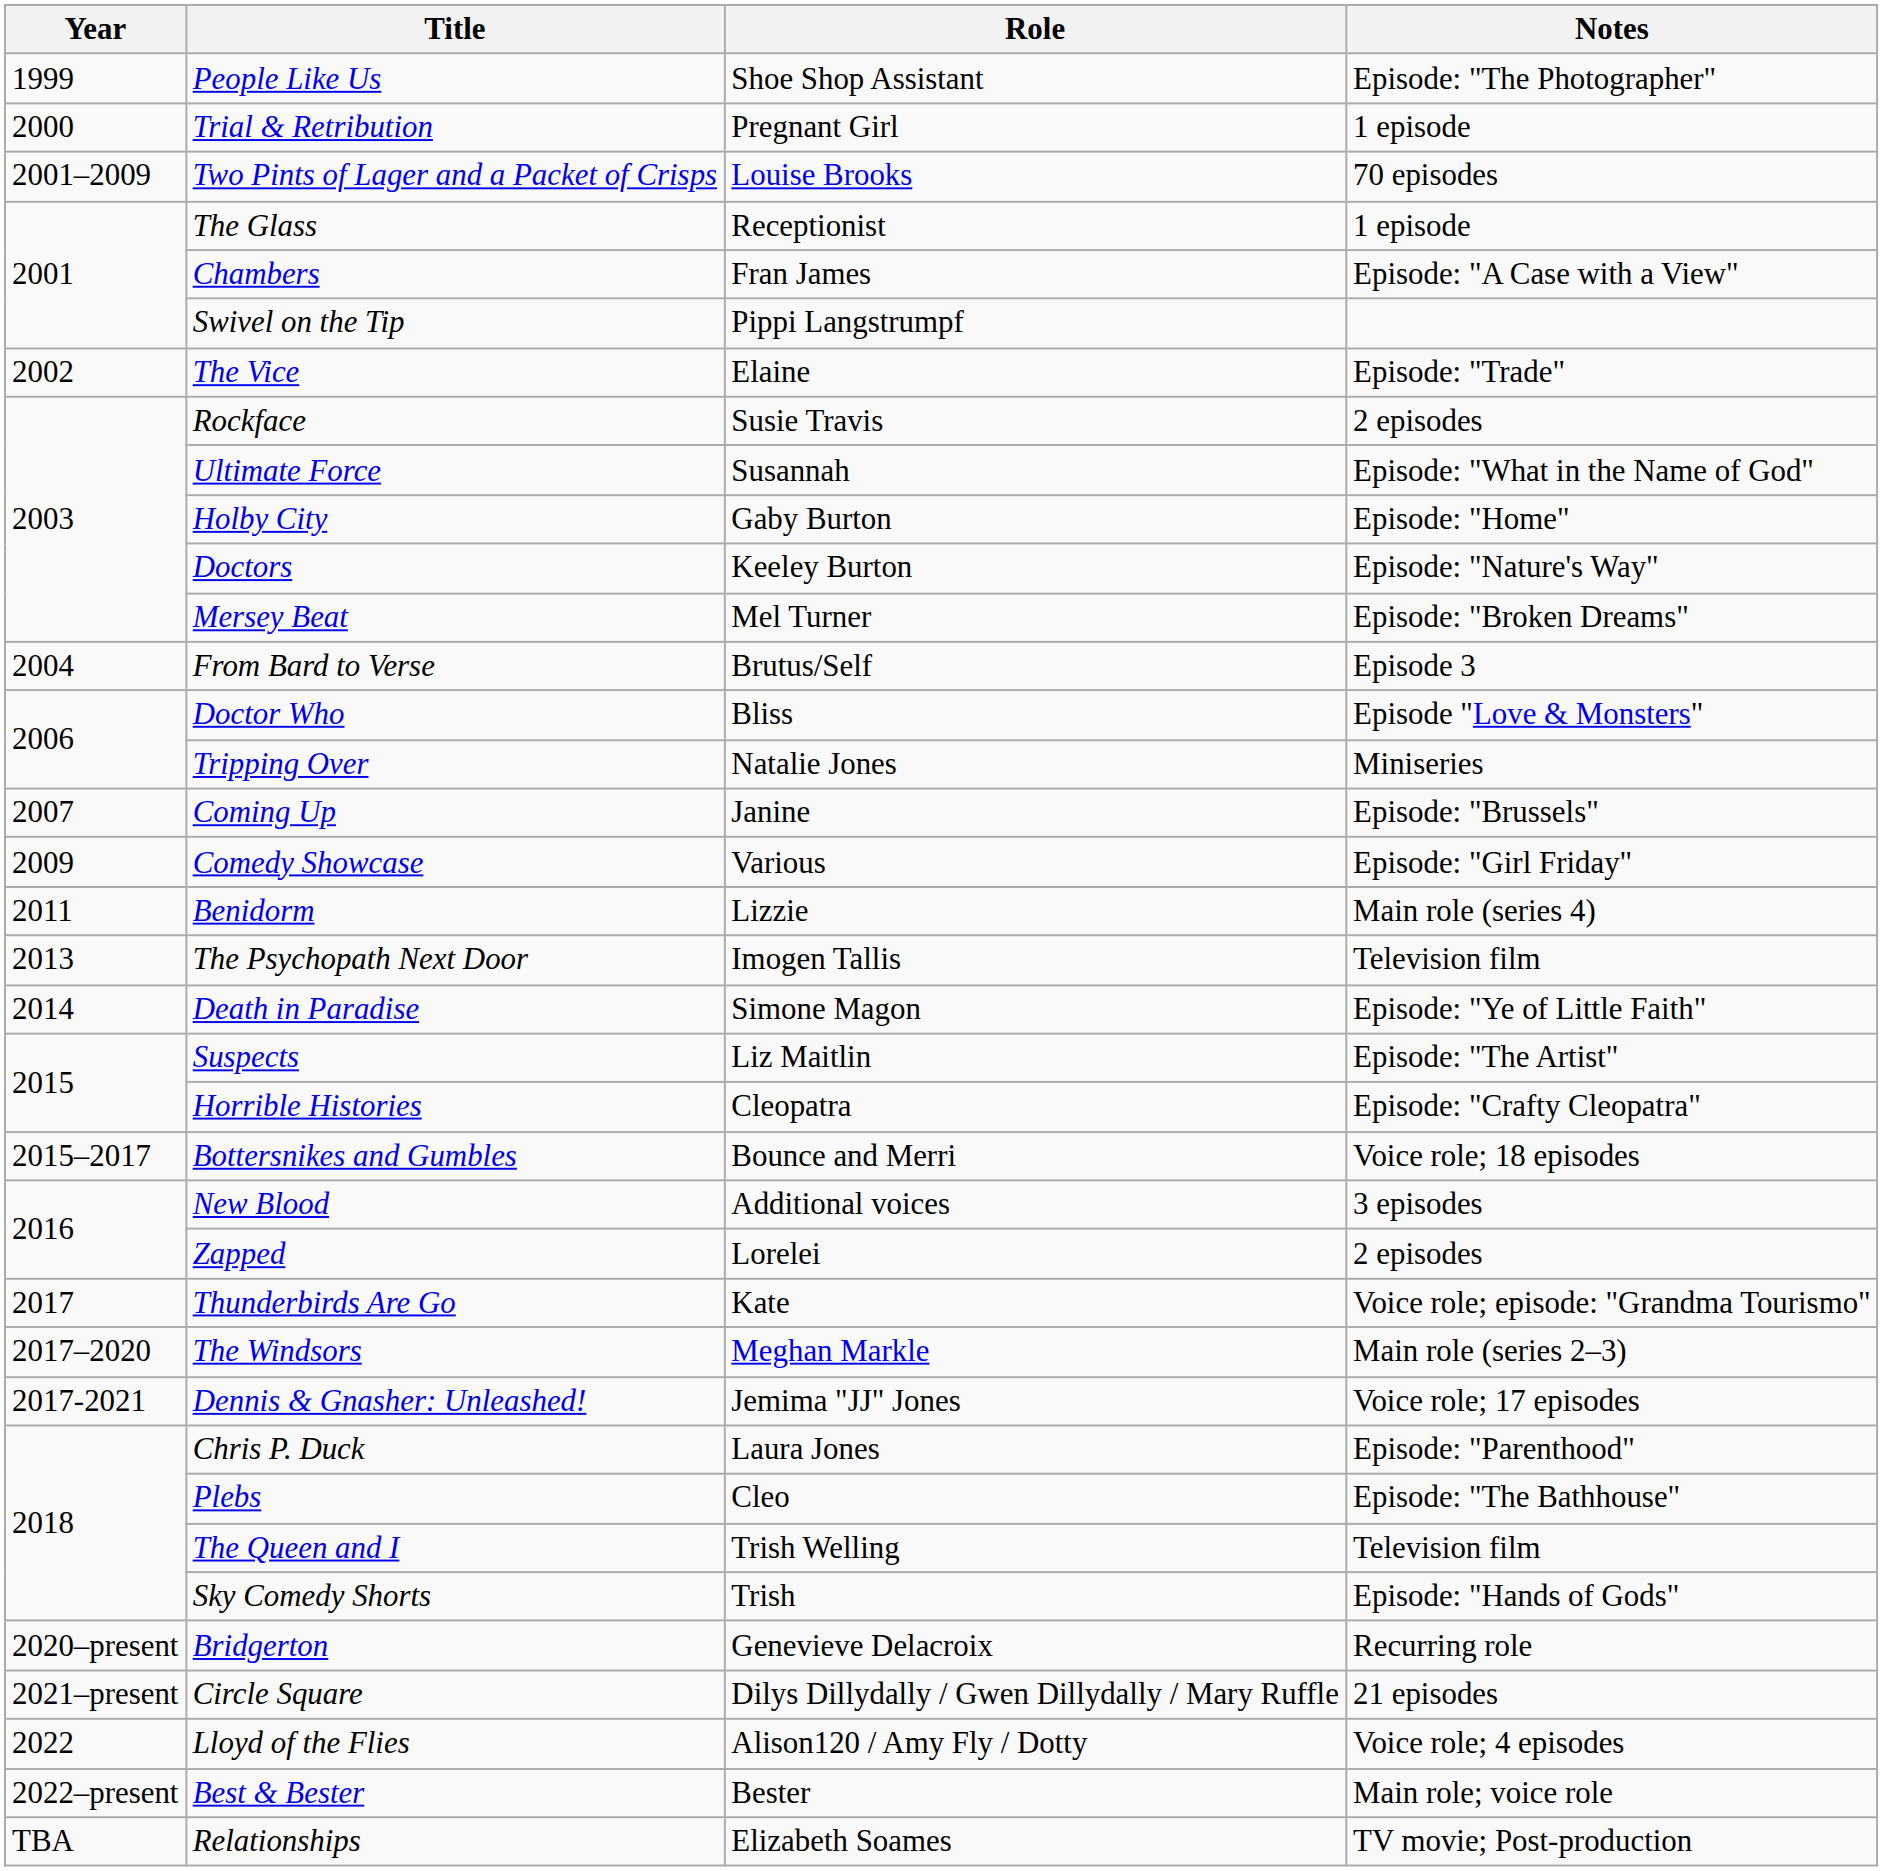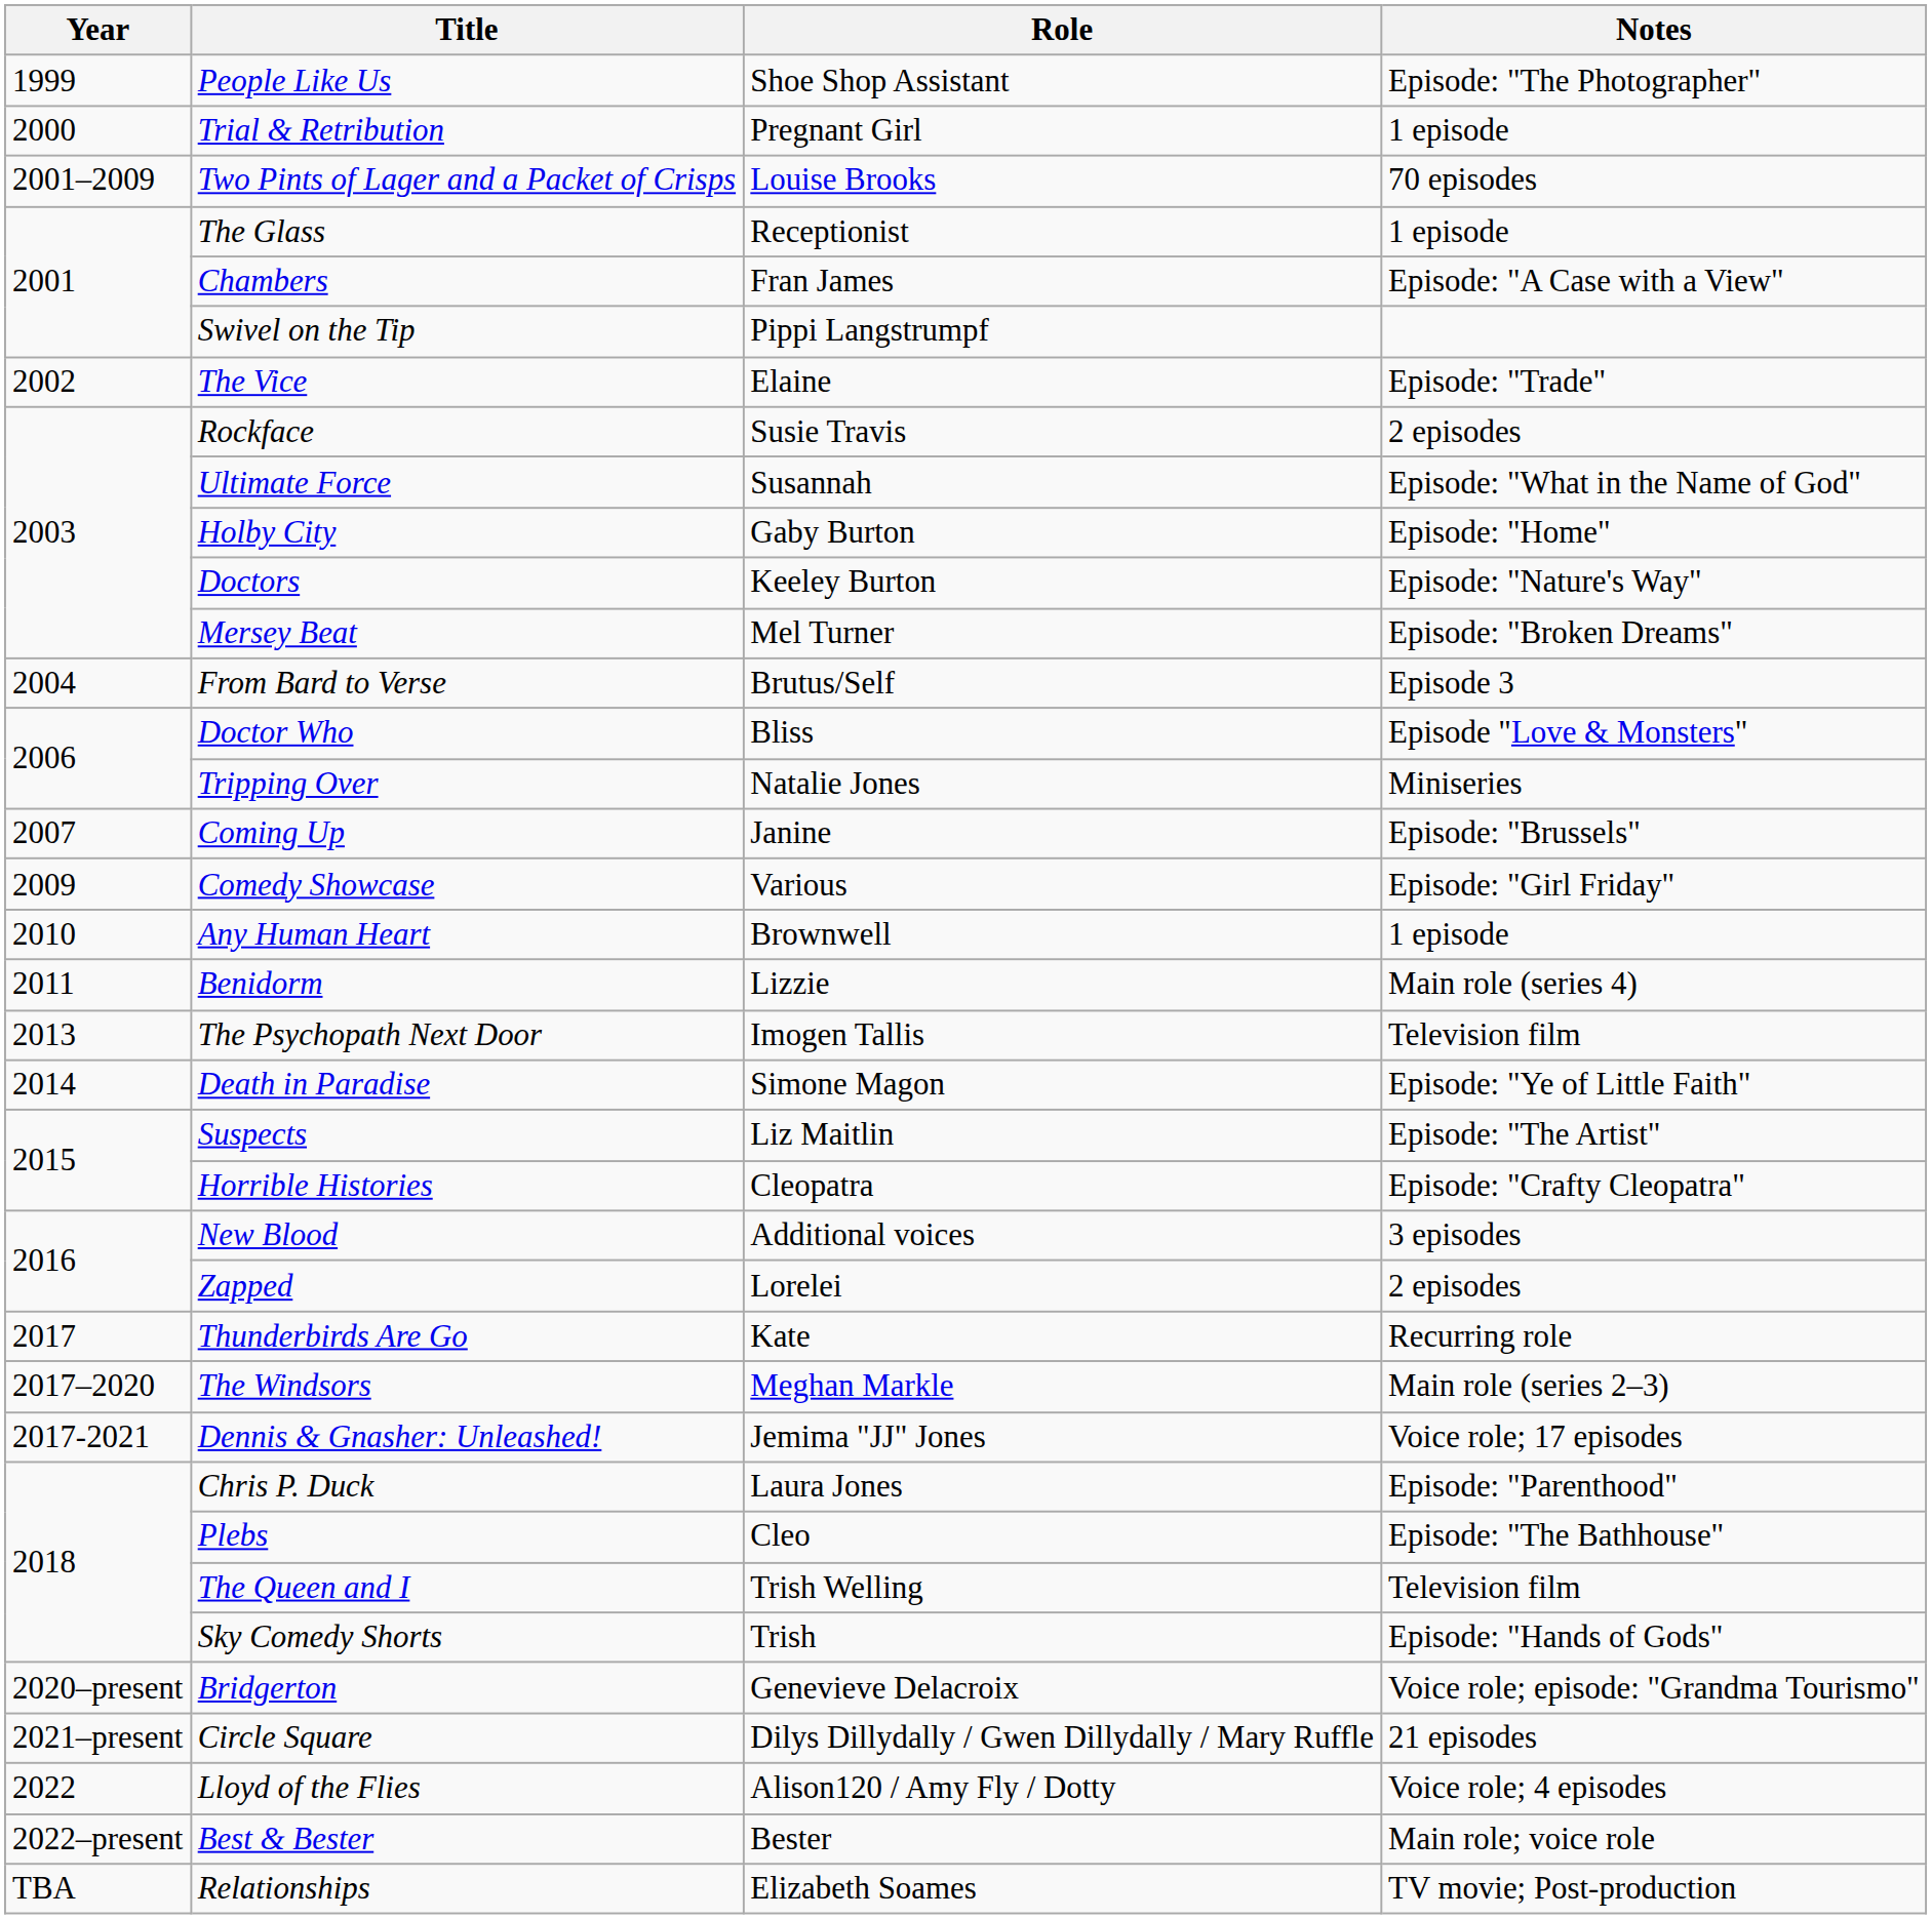+ row: 2010 | Any Human Heart | Brownwell | 1 episode
- row: 2015–2017 | Bottersnikes and Gumbles | Bounce and Merri | Voice role; 18 episodes
Thunderbirds Are Go | Notes: Voice role; episode: "Grandma Tourismo" -> Recurring role
Bridgerton | Notes: Recurring role -> Voice role; episode: "Grandma Tourismo"
